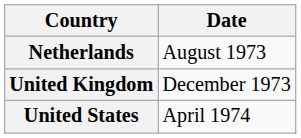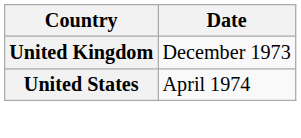- row: Netherlands | August 1973
